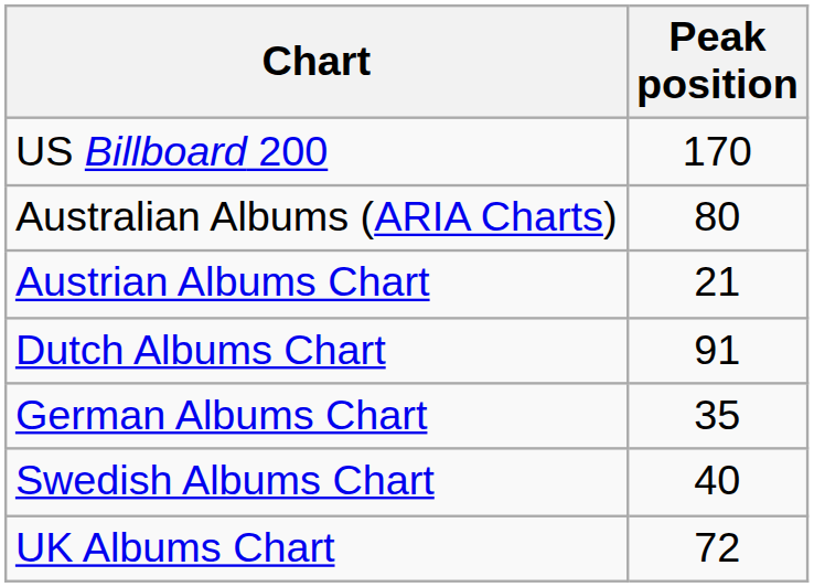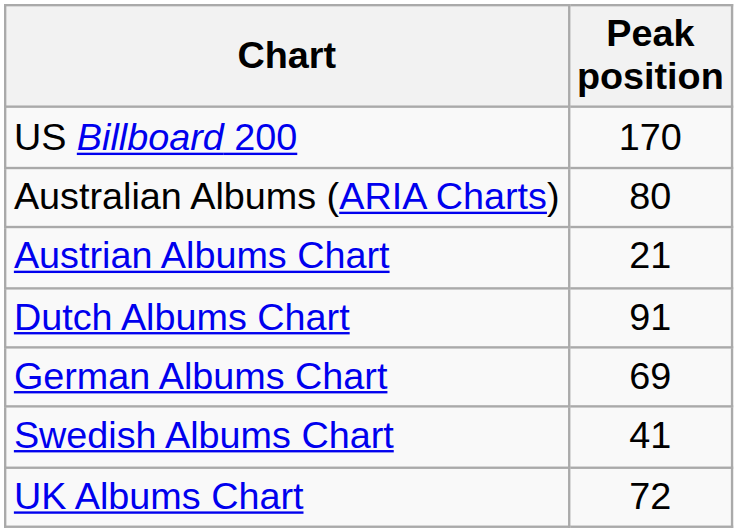German Albums Chart | Peak position: 35 -> 69
Swedish Albums Chart | Peak position: 40 -> 41
